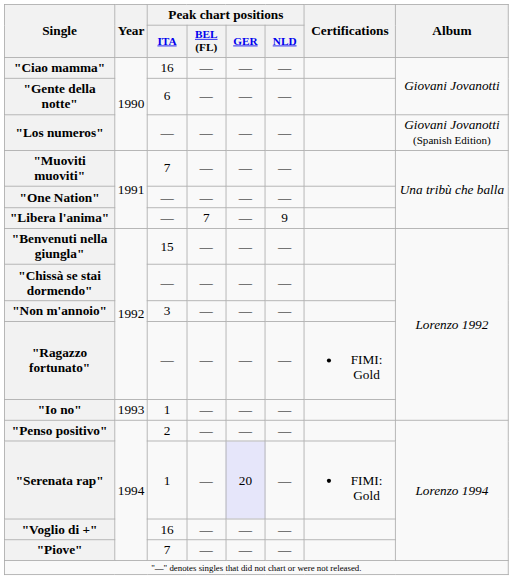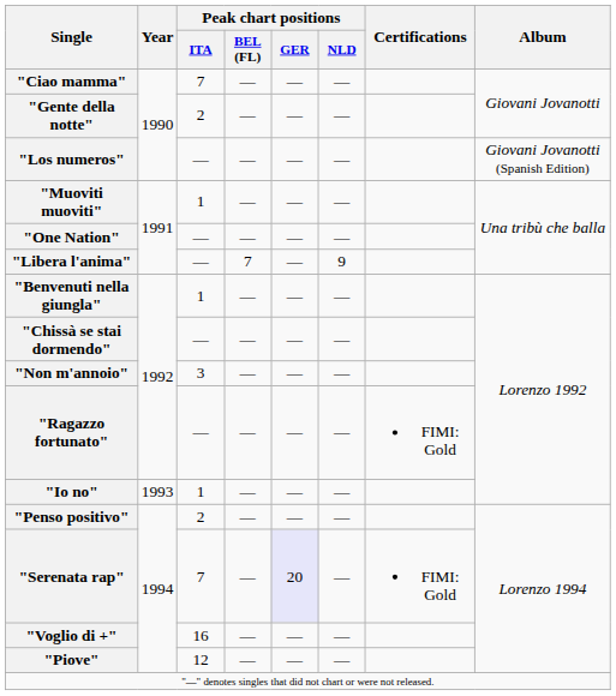"Ciao mamma" | Peak chart positions / ITA: 16 -> 7
"Gente della notte" | Peak chart positions / ITA: 6 -> 2
"Muoviti muoviti" | Peak chart positions / ITA: 7 -> 1
"Benvenuti nella giungla" | Peak chart positions / ITA: 15 -> 1
"Serenata rap" | Peak chart positions / ITA: 1 -> 7
"Piove" | Peak chart positions / ITA: 7 -> 12
